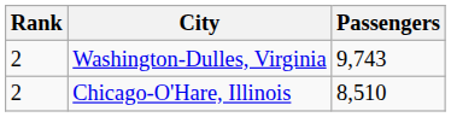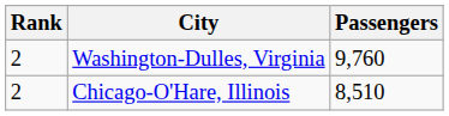Washington-Dulles, Virginia | Passengers: 9,743 -> 9,760
